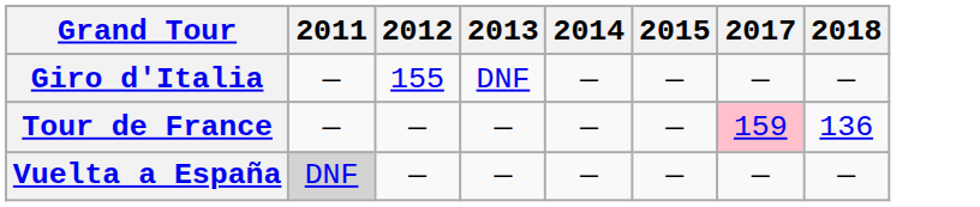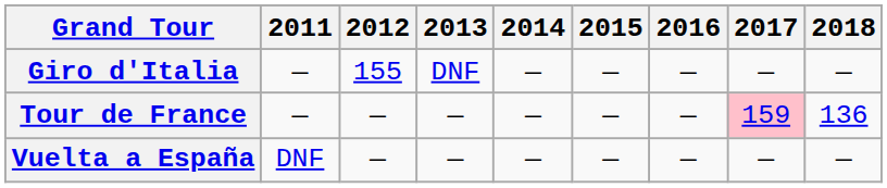+ column: 2016 | — | — | —
Vuelta a España | 2011: lightgrey background -> no background
